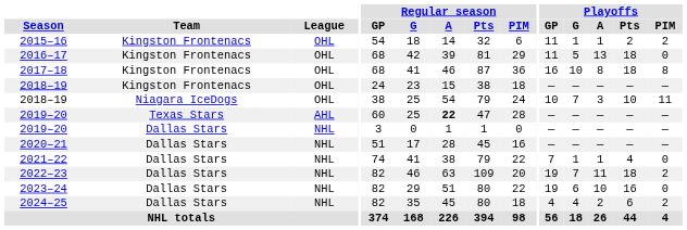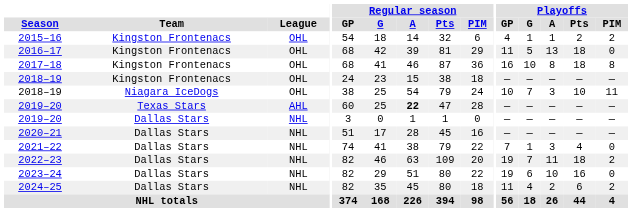2015–16 | Playoffs / GP: 11 -> 4
2021–22 | Playoffs / A: 1 -> 3
2024–25 | Playoffs / GP: 4 -> 11
